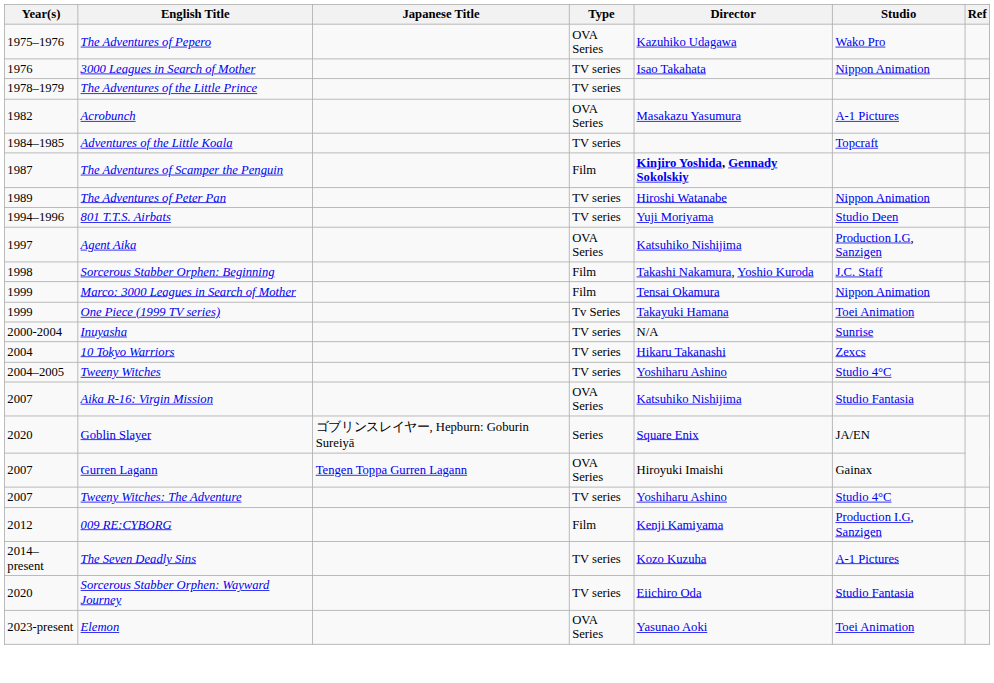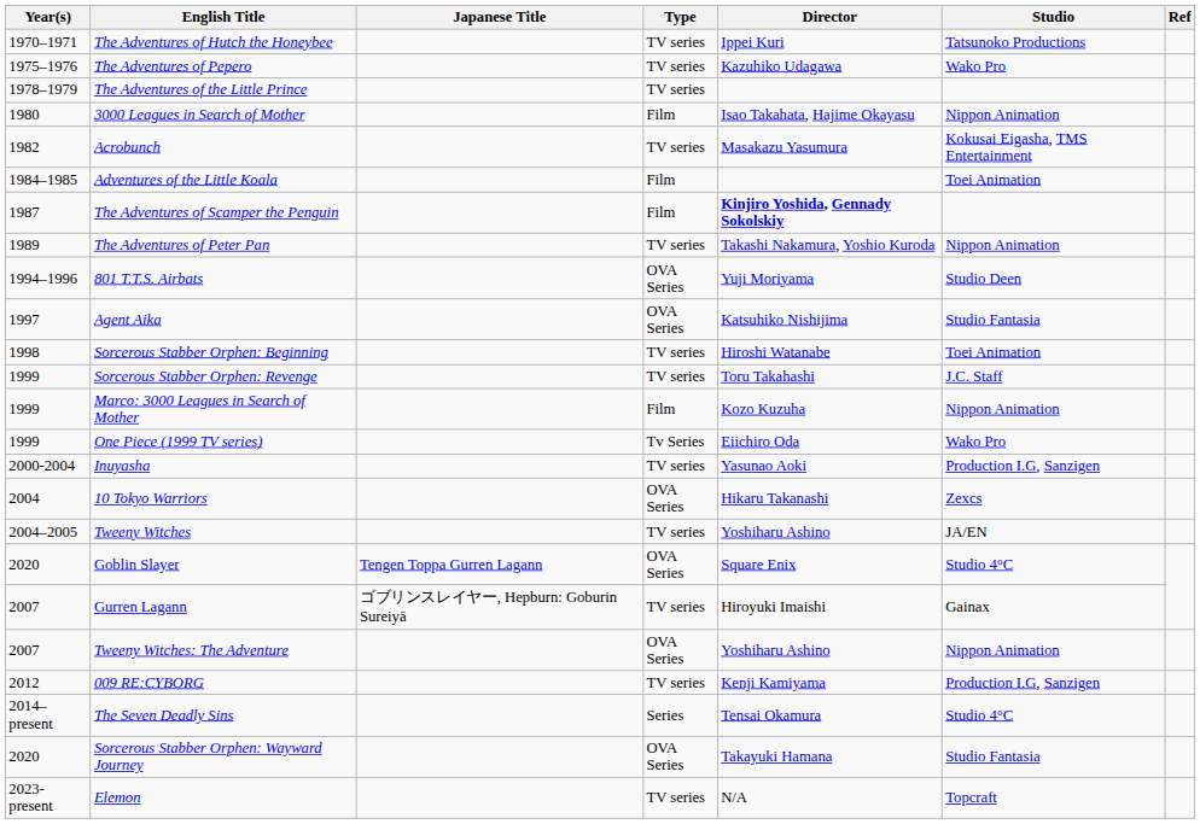+ row: 1970–1971 | The Adventures of Hutch the Honeybee | TV series | Ippei Kuri | Tatsunoko Productions
The Adventures of Pepero | Type: OVA Series -> TV series
- row: 1976 | 3000 Leagues in Search of Mother | TV series | Isao Takahata | Nippon Animation
+ row: 1980 | 3000 Leagues in Search of Mother | Film | Isao Takahata, Hajime Okayasu | Nippon Animation
Acrobunch | Type: OVA Series -> TV series
Acrobunch | Studio: A-1 Pictures -> Kokusai Eigasha, TMS Entertainment
Adventures of the Little Koala | Type: TV series -> Film
Adventures of the Little Koala | Studio: Topcraft -> Toei Animation
The Adventures of Peter Pan | Director: Hiroshi Watanabe -> Takashi Nakamura, Yoshio Kuroda
801 T.T.S. Airbats | Type: TV series -> OVA Series
Agent Aika | Studio: Production I.G, Sanzigen -> Studio Fantasia
Sorcerous Stabber Orphen: Beginning | Type: Film -> TV series
Sorcerous Stabber Orphen: Beginning | Director: Takashi Nakamura, Yoshio Kuroda -> Hiroshi Watanabe
Sorcerous Stabber Orphen: Beginning | Studio: J.C. Staff -> Toei Animation
+ row: 1999 | Sorcerous Stabber Orphen: Revenge | TV series | Toru Takahashi | J.C. Staff
Marco: 3000 Leagues in Search of Mother | Director: Tensai Okamura -> Kozo Kuzuha
One Piece (1999 TV series) | Director: Takayuki Hamana -> Eiichiro Oda
One Piece (1999 TV series) | Studio: Toei Animation -> Wako Pro
Inuyasha | Director: N/A -> Yasunao Aoki
Inuyasha | Studio: Sunrise -> Production I.G, Sanzigen
10 Tokyo Warriors | Type: TV series -> OVA Series
Tweeny Witches | Studio: Studio 4°C -> JA/EN
- row: 2007 | Aika R-16: Virgin Mission | OVA Series | Katsuhiko Nishijima | Studio Fantasia
Goblin Slayer | Japanese Title: ゴブリンスレイヤー, Hepburn: Goburin Sureiyā -> Tengen Toppa Gurren Lagann
Goblin Slayer | Type: Series -> OVA Series
Goblin Slayer | Studio: JA/EN -> Studio 4°C
Gurren Lagann | Japanese Title: Tengen Toppa Gurren Lagann -> ゴブリンスレイヤー, Hepburn: Goburin Sureiyā
Gurren Lagann | Type: OVA Series -> TV series
Tweeny Witches: The Adventure | Type: TV series -> OVA Series
Tweeny Witches: The Adventure | Studio: Studio 4°C -> Nippon Animation
009 RE:CYBORG | Type: Film -> TV series
The Seven Deadly Sins | Type: TV series -> Series
The Seven Deadly Sins | Director: Kozo Kuzuha -> Tensai Okamura
The Seven Deadly Sins | Studio: A-1 Pictures -> Studio 4°C
Sorcerous Stabber Orphen: Wayward Journey | Type: TV series -> OVA Series
Sorcerous Stabber Orphen: Wayward Journey | Director: Eiichiro Oda -> Takayuki Hamana
Elemon | Type: OVA Series -> TV series
Elemon | Director: Yasunao Aoki -> N/A
Elemon | Studio: Toei Animation -> Topcraft
